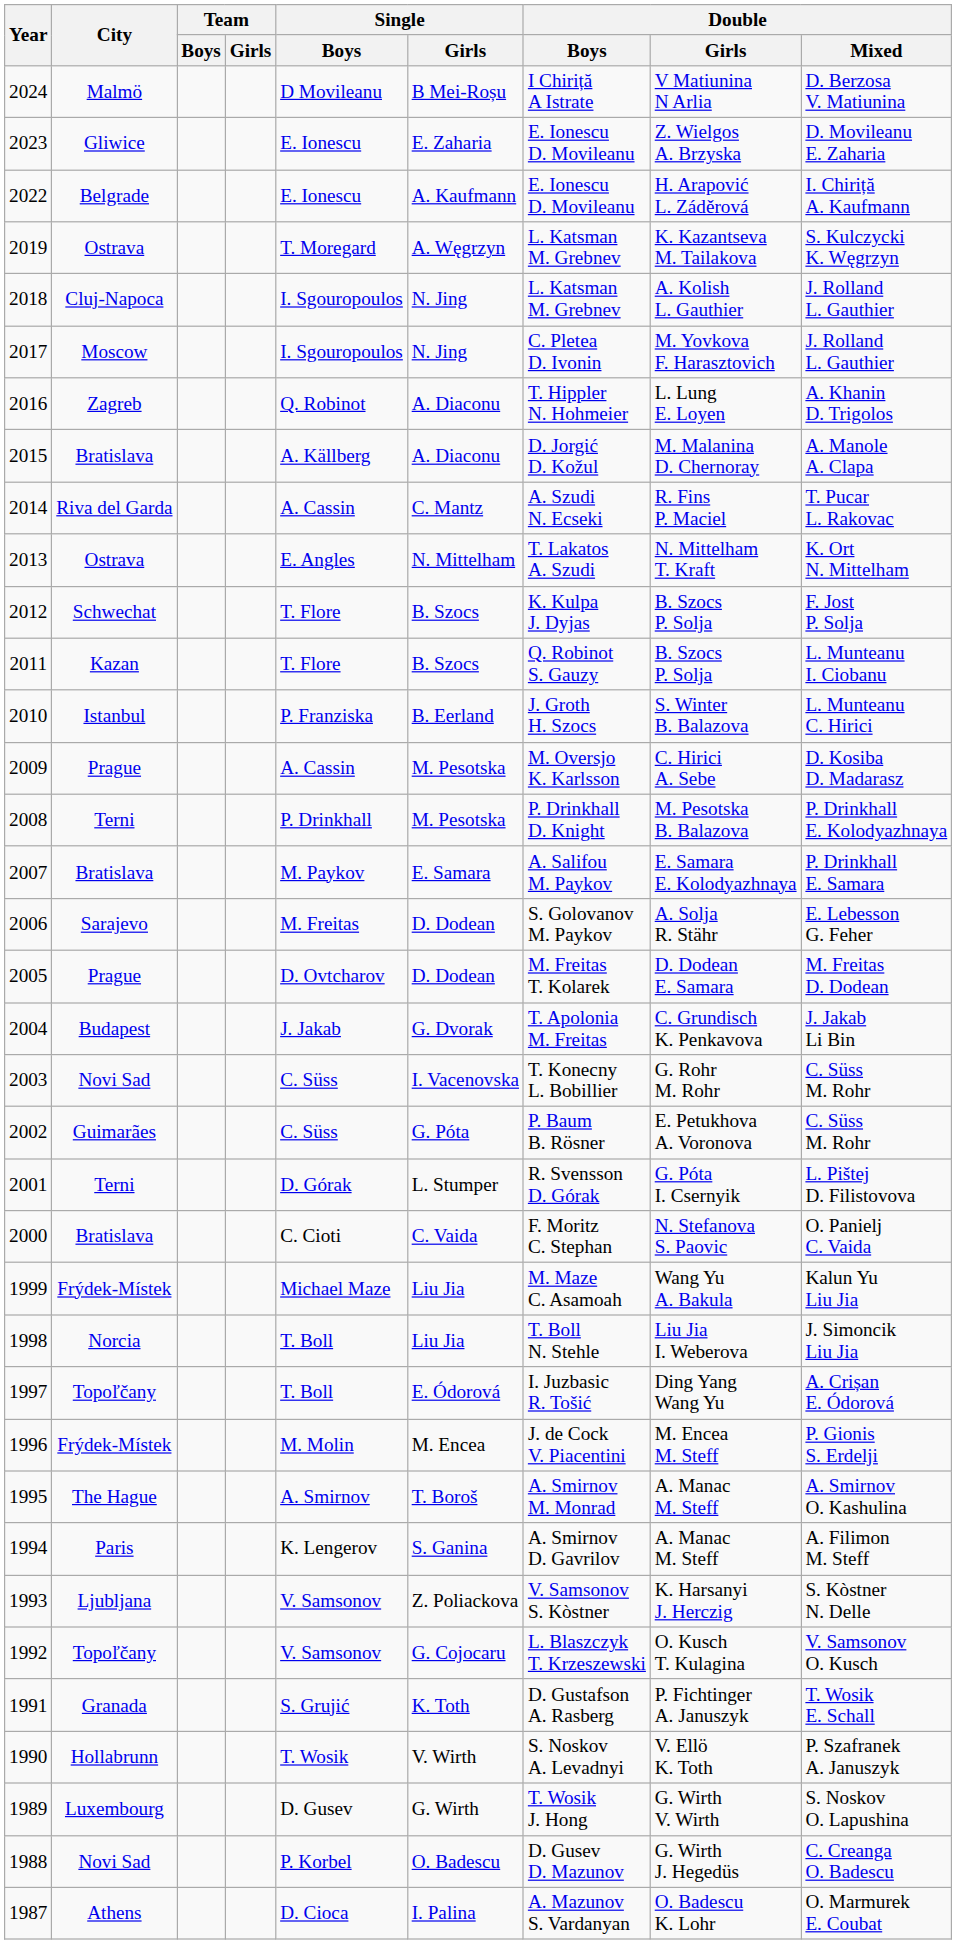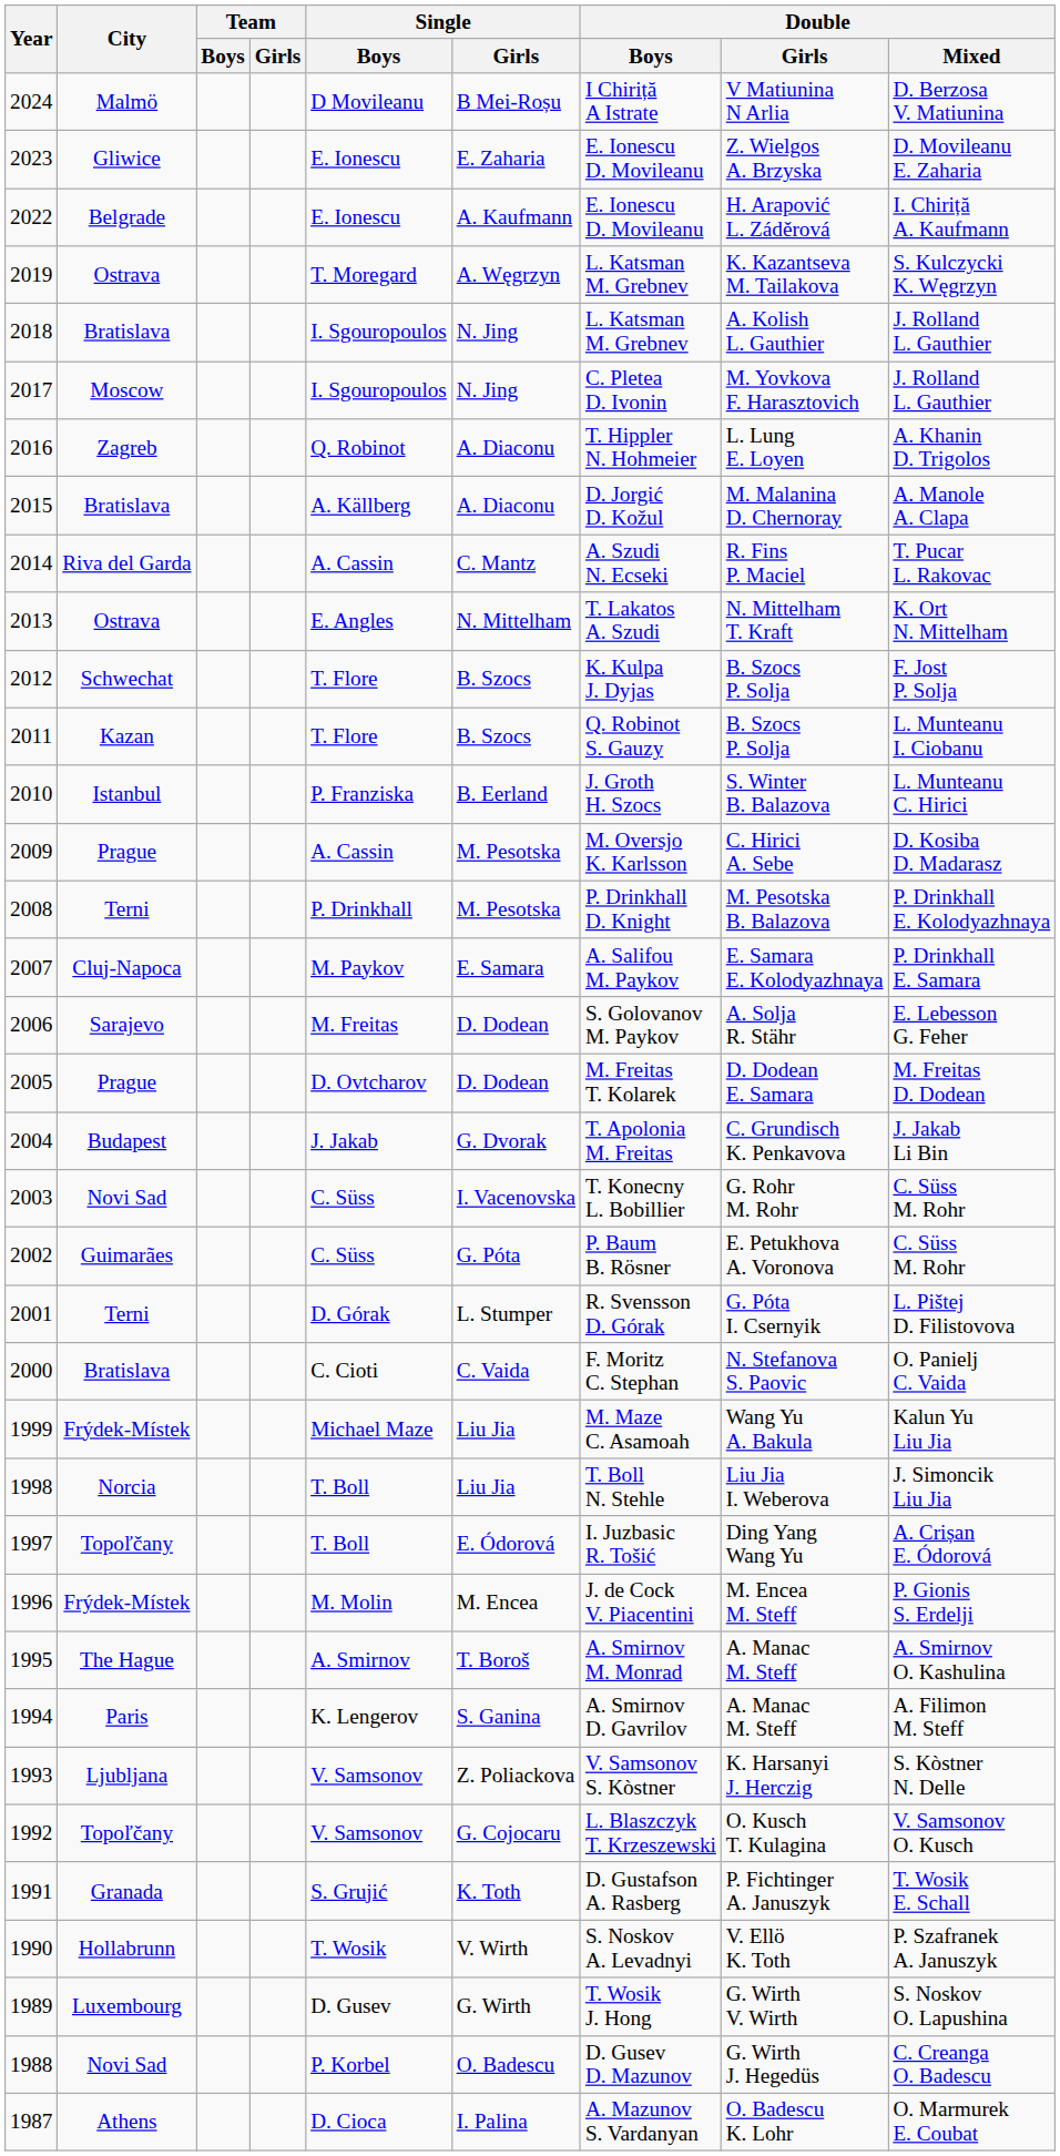2018 | City: Cluj-Napoca -> Bratislava
2007 | City: Bratislava -> Cluj-Napoca
